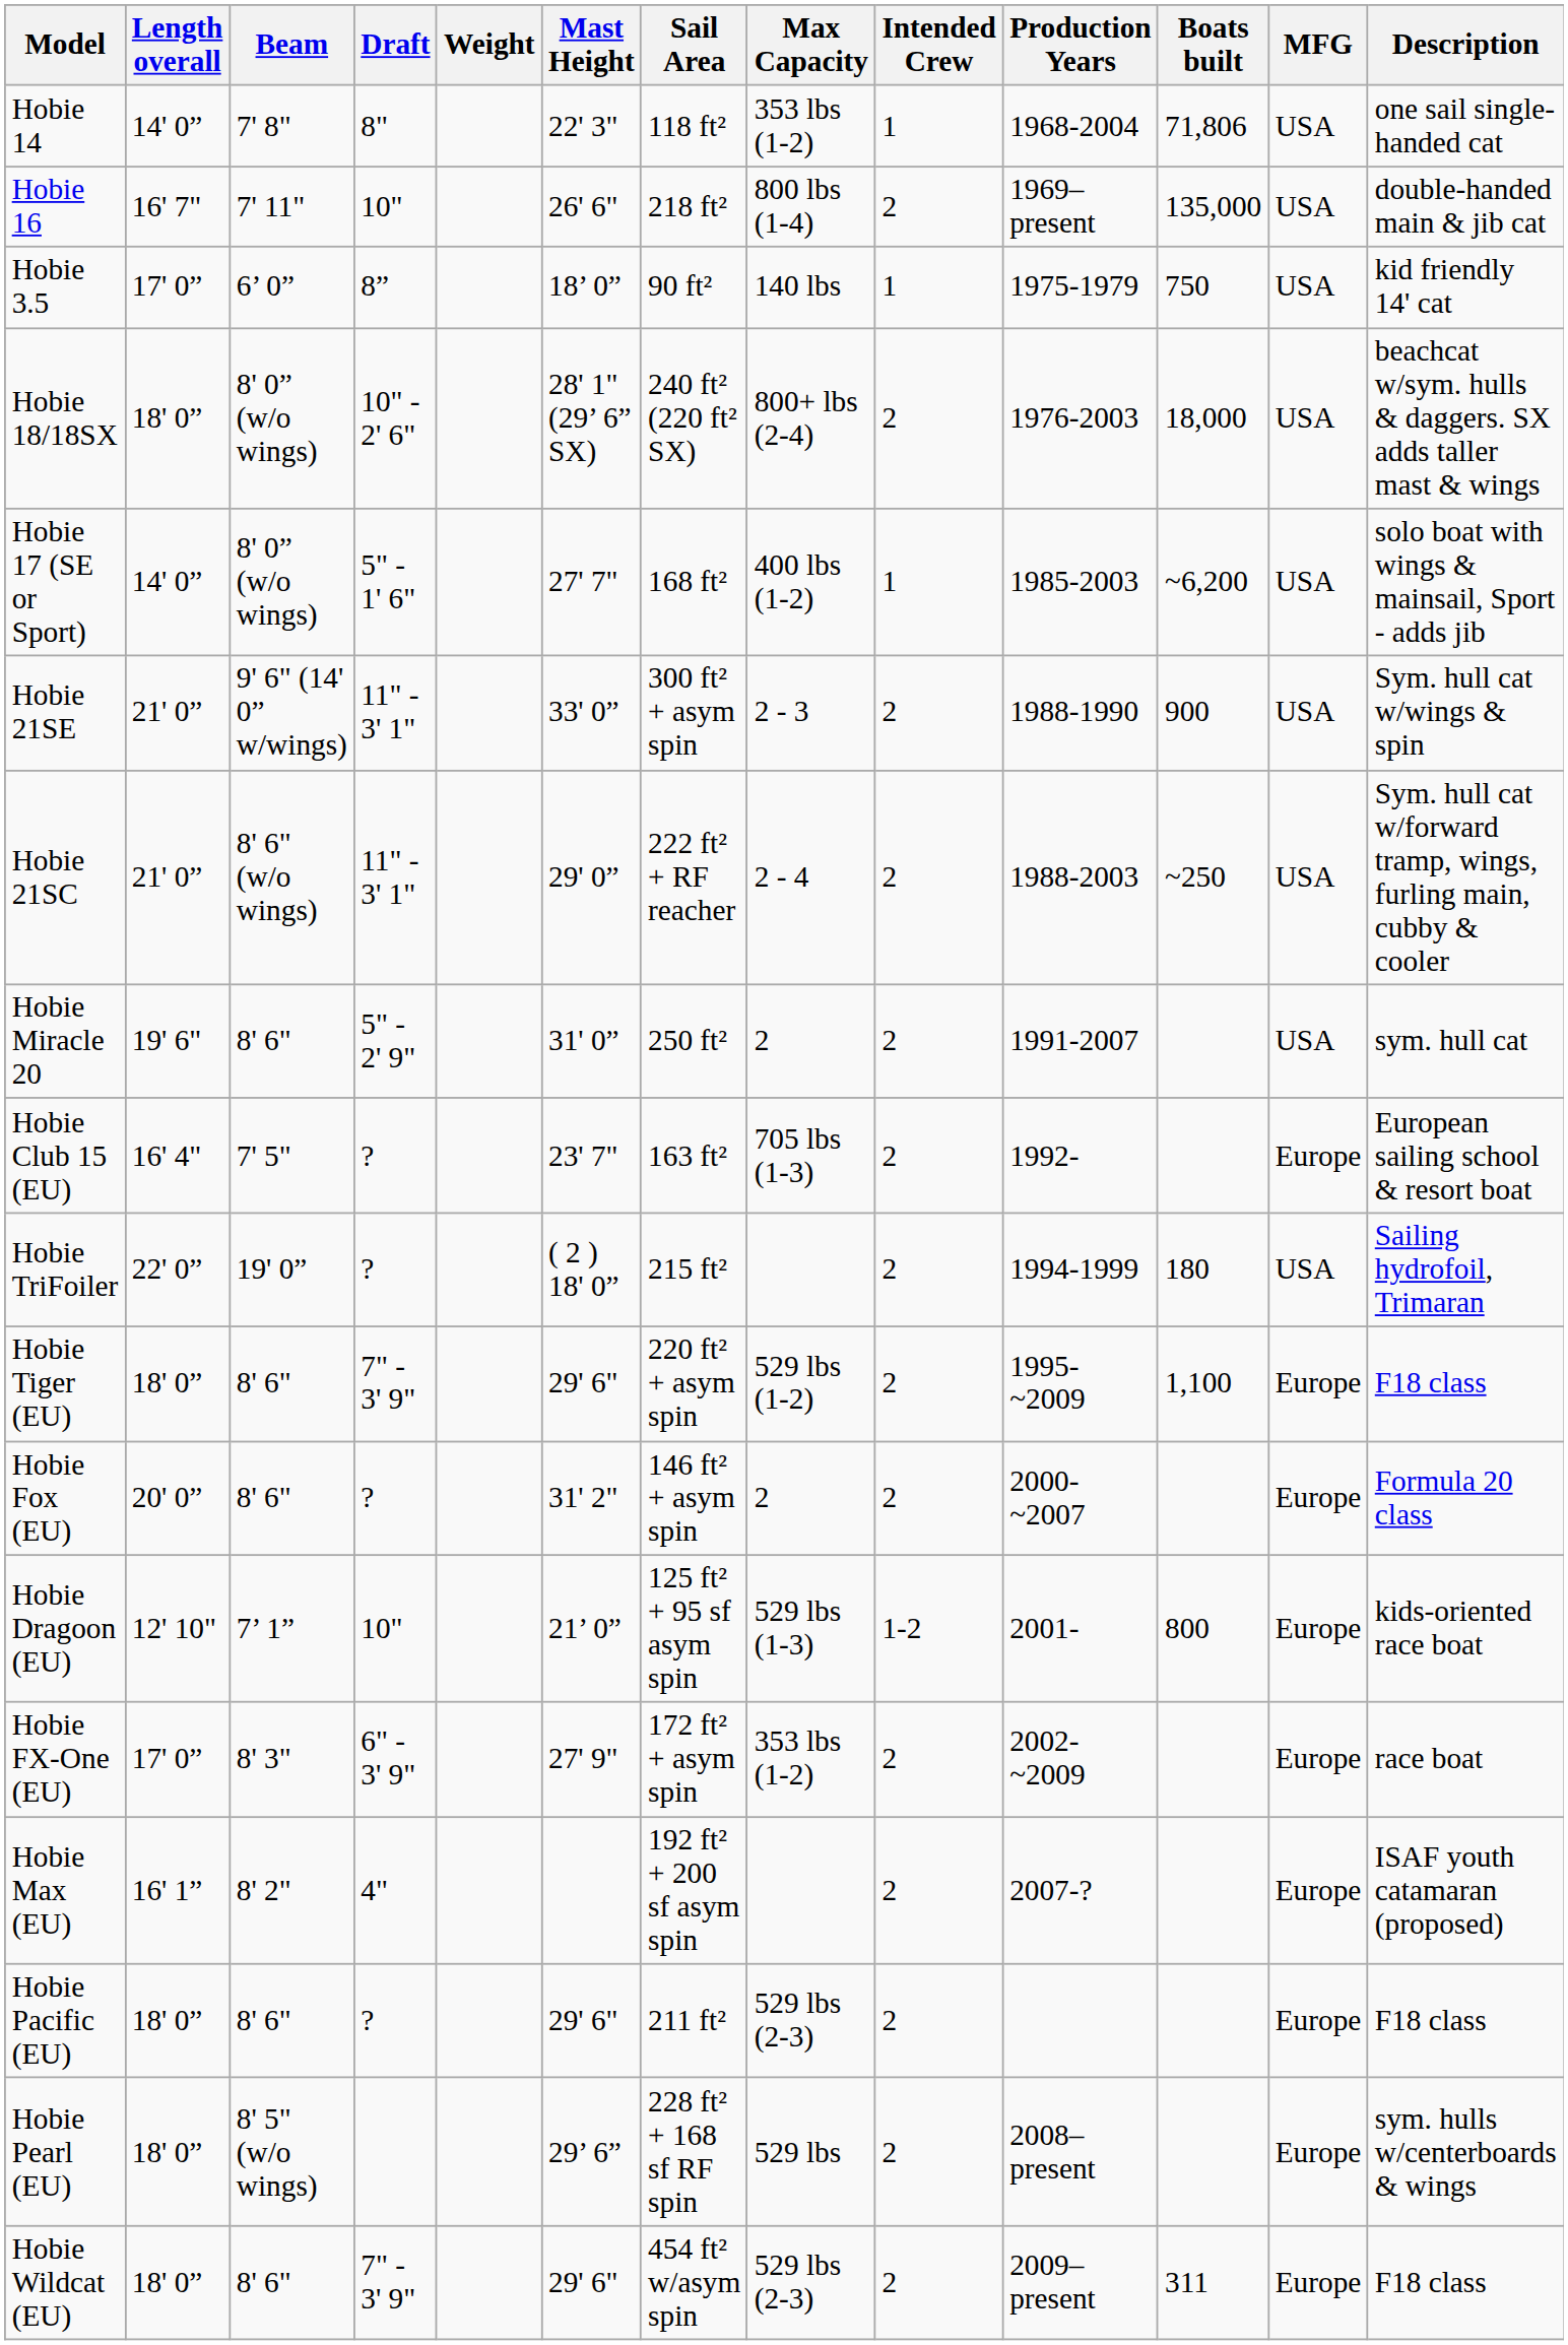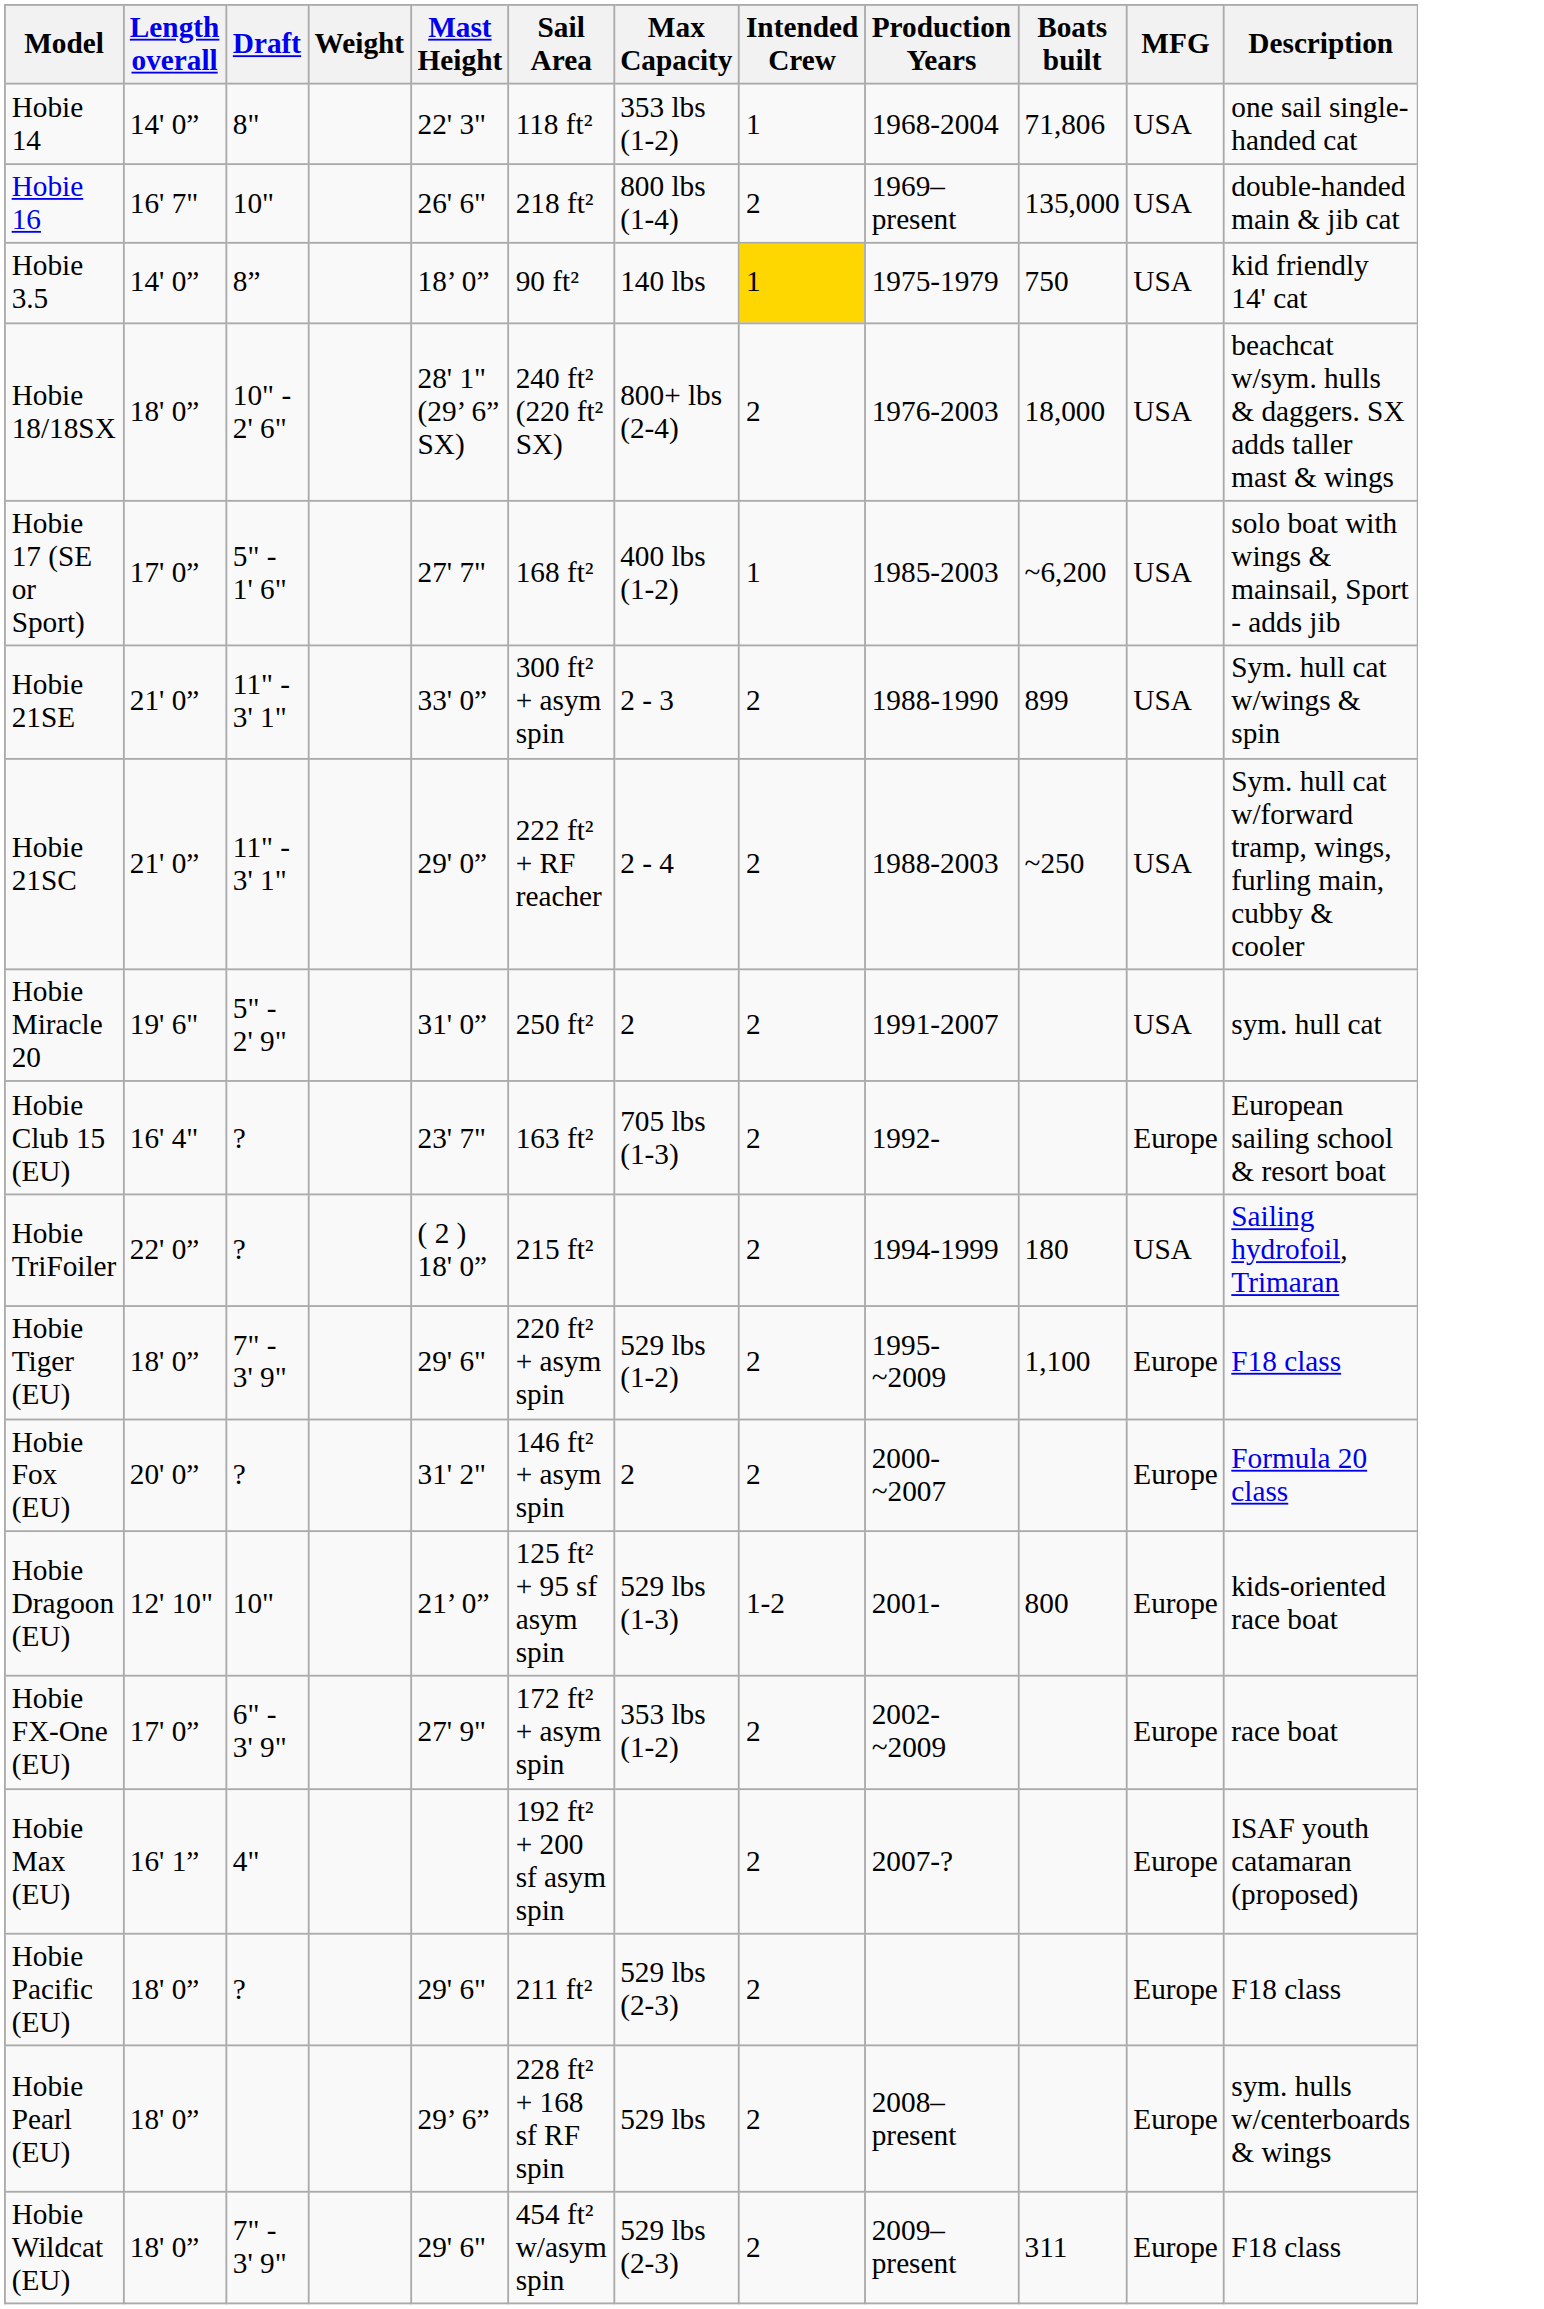- column: Beam | 7' 8" | 7' 11" | 6’ 0” | 8' 0” (w/o wings) | 8' 0” (w/o wings) | 9' 6" (14' 0” w/wings) | 8' 6" (w/o wings) | 8' 6" | 7' 5" | 19' 0” | 8' 6" | 8' 6" | 7’ 1” | 8' 3" | 8' 2" | 8' 6" | 8' 5" (w/o wings) | 8' 6"
Hobie 3.5 | Length overall: 17' 0” -> 14' 0”
Hobie 3.5 | Intended Crew: no background -> gold background
Hobie 17 (SE or Sport) | Length overall: 14' 0” -> 17' 0”
Hobie 21SE | Boats built: 900 -> 899
